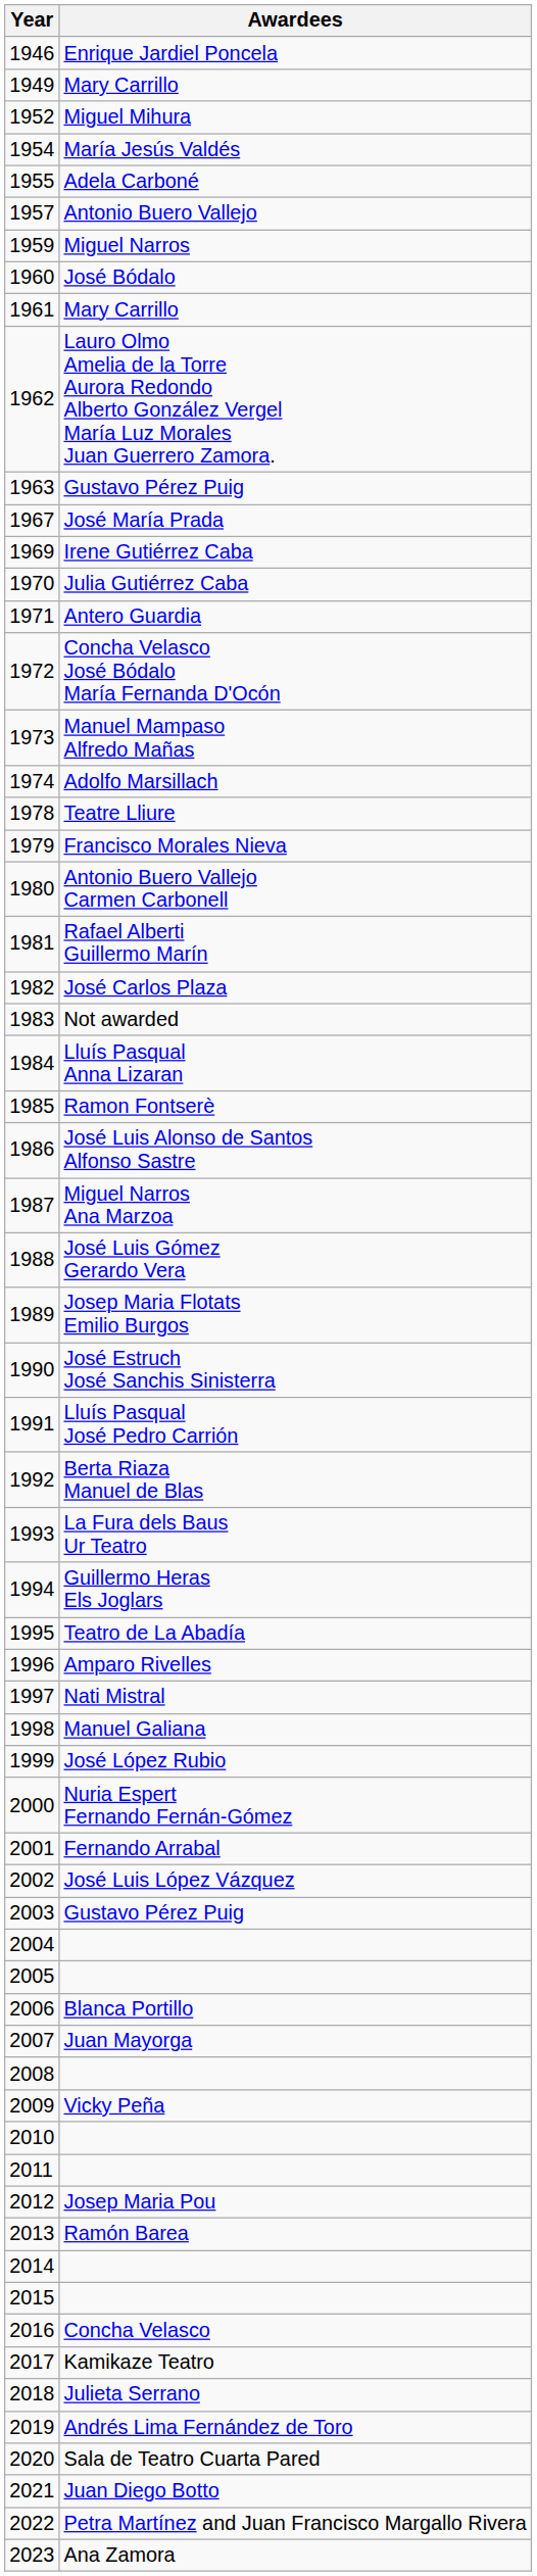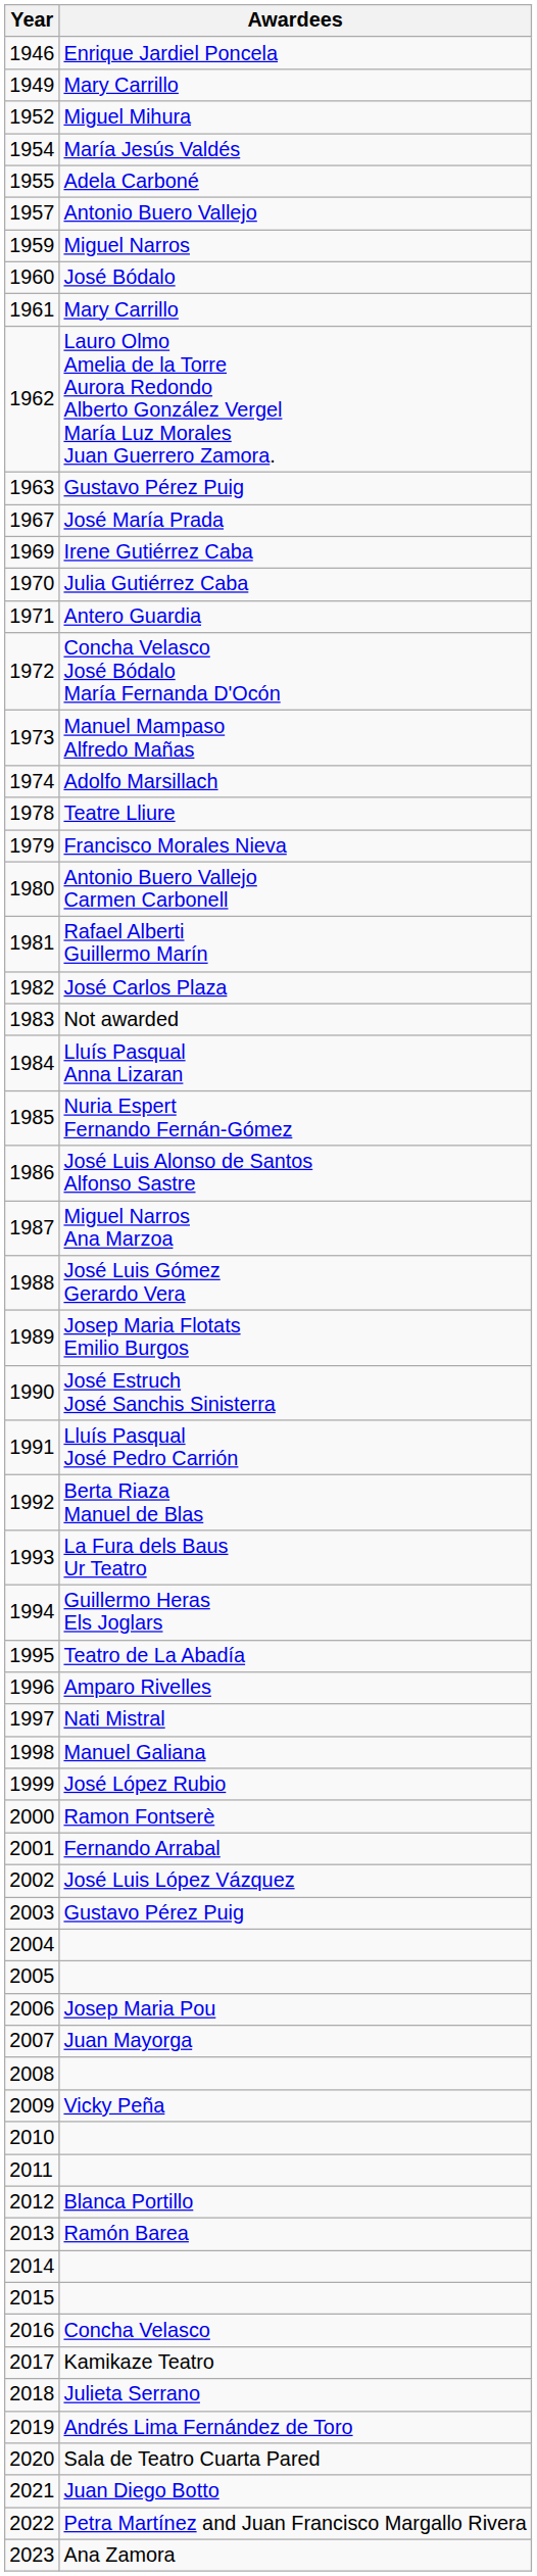1985 | Awardees: Ramon Fontserè -> Nuria Espert Fernando Fernán-Gómez
2000 | Awardees: Nuria Espert Fernando Fernán-Gómez -> Ramon Fontserè
2006 | Awardees: Blanca Portillo -> Josep Maria Pou
2012 | Awardees: Josep Maria Pou -> Blanca Portillo
